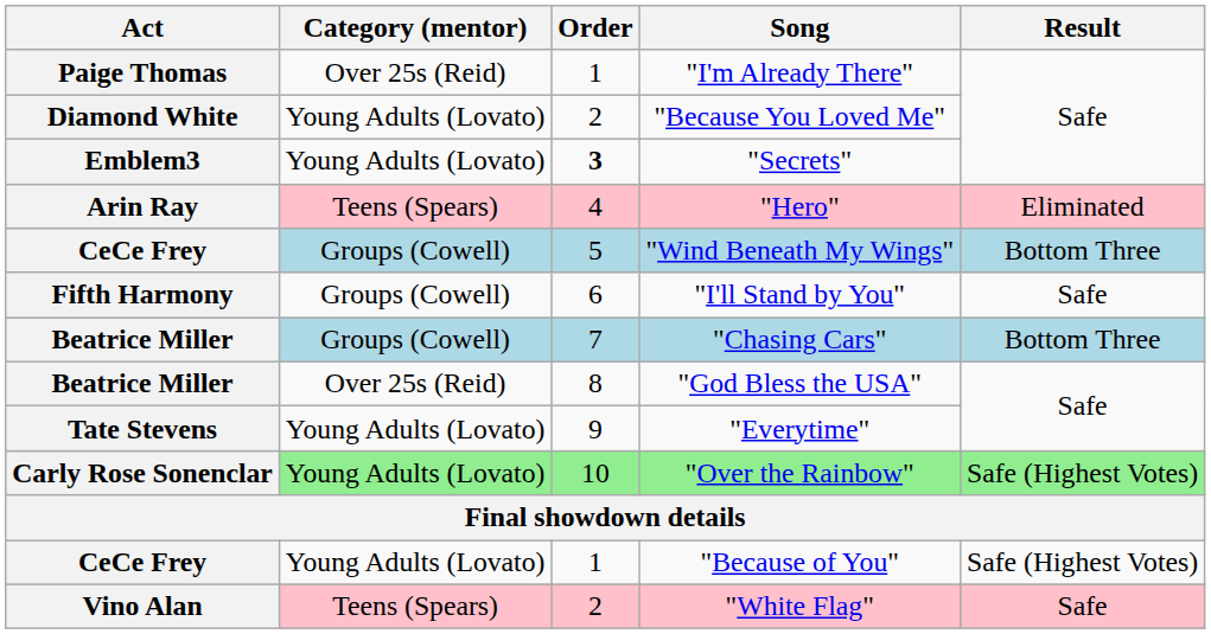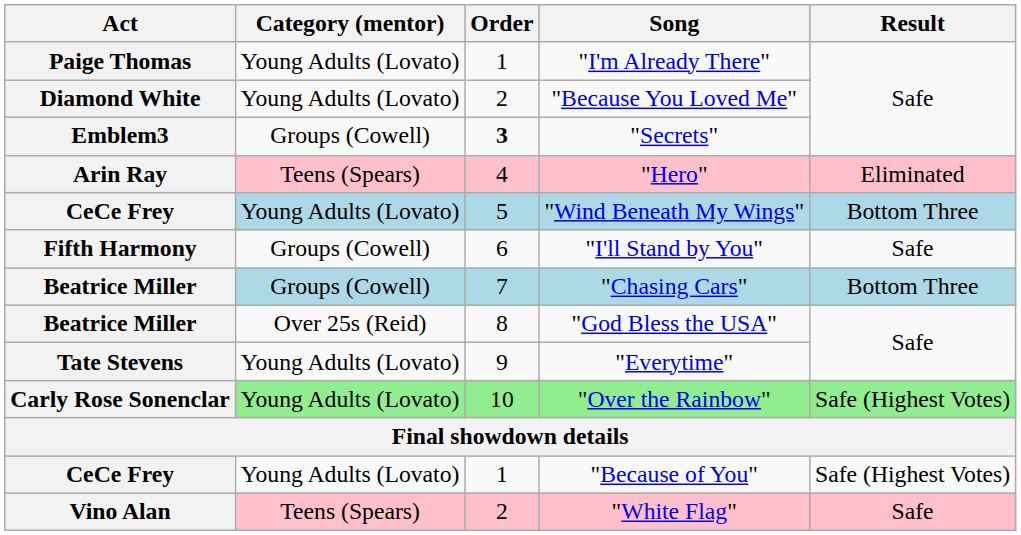"I'm Already There" | Category (mentor): Over 25s (Reid) -> Young Adults (Lovato)
"Secrets" | Category (mentor): Young Adults (Lovato) -> Groups (Cowell)
"Wind Beneath My Wings" | Category (mentor): Groups (Cowell) -> Young Adults (Lovato)
